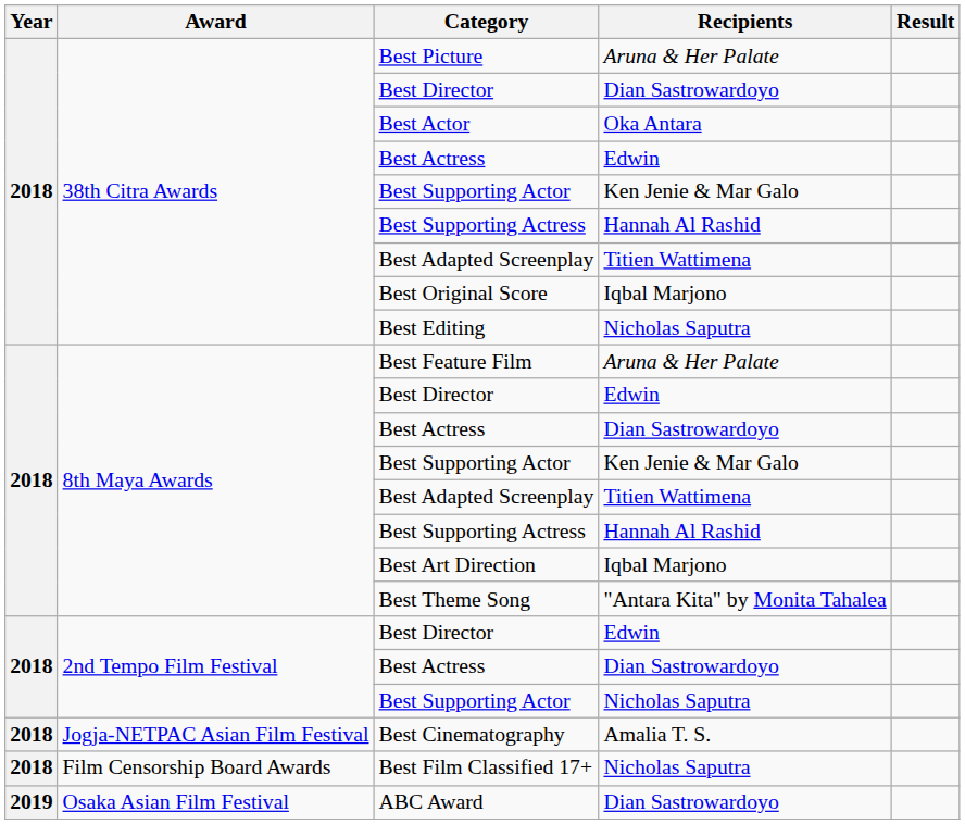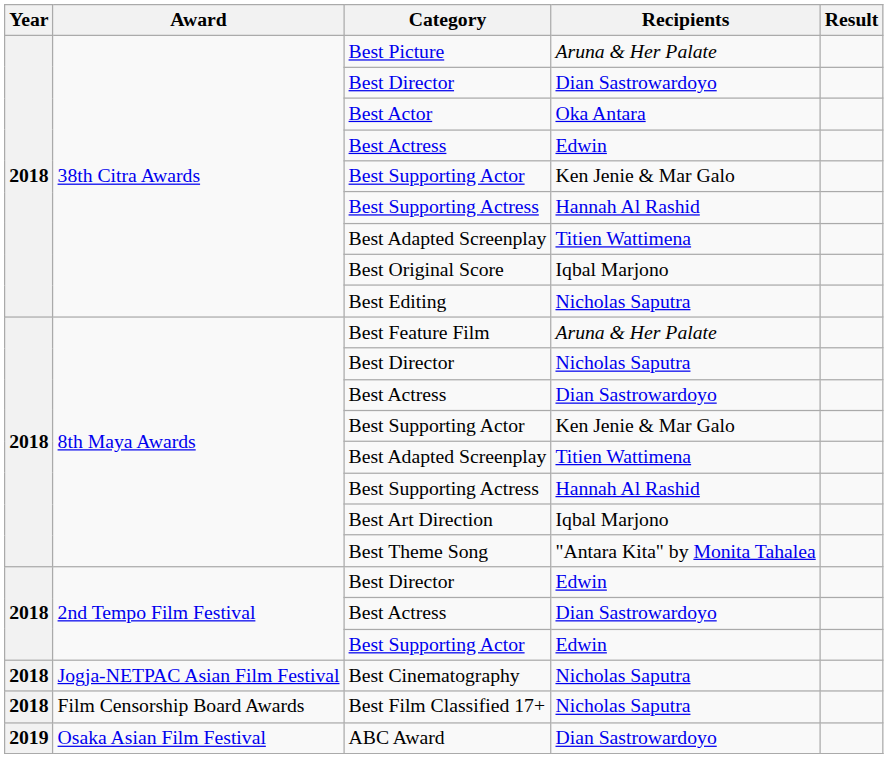8th Maya Awards / Best Director | Recipients: Edwin -> Nicholas Saputra
2nd Tempo Film Festival / Best Supporting Actor | Recipients: Nicholas Saputra -> Edwin
Best Cinematography | Recipients: Amalia T. S. -> Nicholas Saputra
